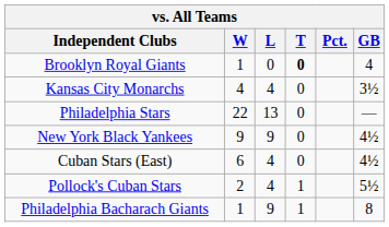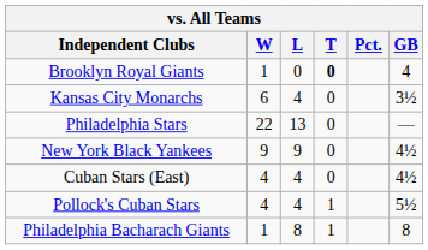Kansas City Monarchs | W: 4 -> 6
Cuban Stars (East) | W: 6 -> 4
Pollock's Cuban Stars | W: 2 -> 4
Philadelphia Bacharach Giants | L: 9 -> 8
